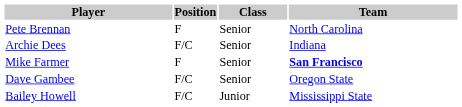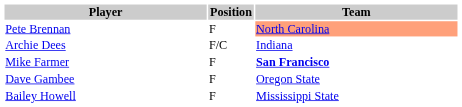- column: Class | Senior | Senior | Senior | Senior | Junior
Pete Brennan | Team: no background -> lightsalmon background
Dave Gambee | Position: F/C -> F
Bailey Howell | Position: F/C -> F
